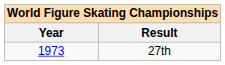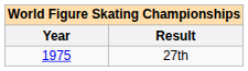27th | Year: 1973 -> 1975
